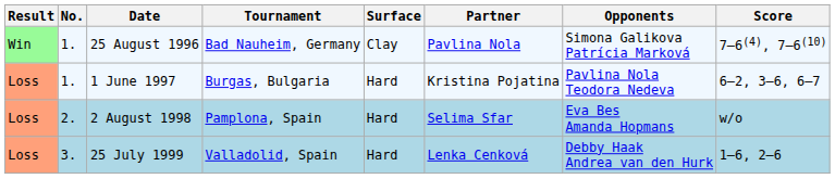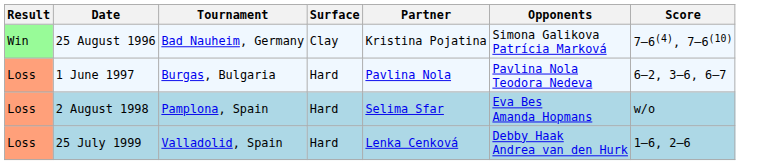- column: No. | 1. | 1. | 2. | 3.
25 August 1996 | Partner: Pavlina Nola -> Kristina Pojatina
1 June 1997 | Partner: Kristina Pojatina -> Pavlina Nola
